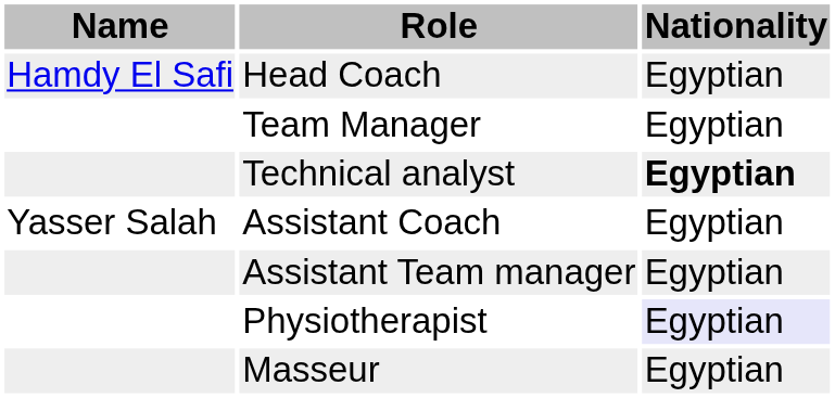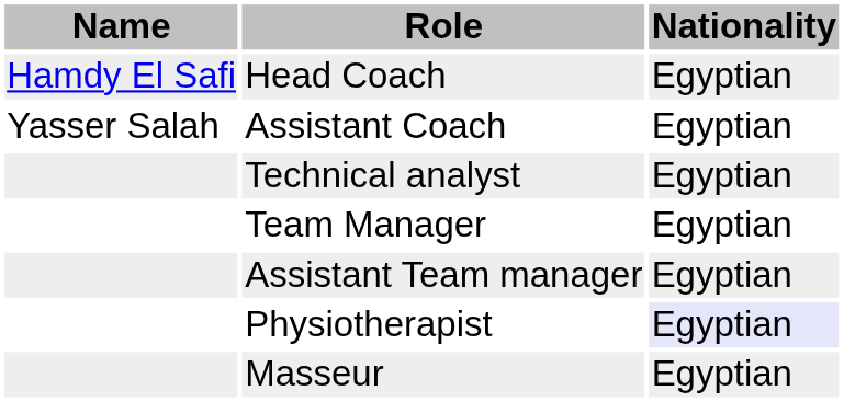rows swapped: Assistant Coach <-> Team Manager
Technical analyst | Nationality: bold -> normal
